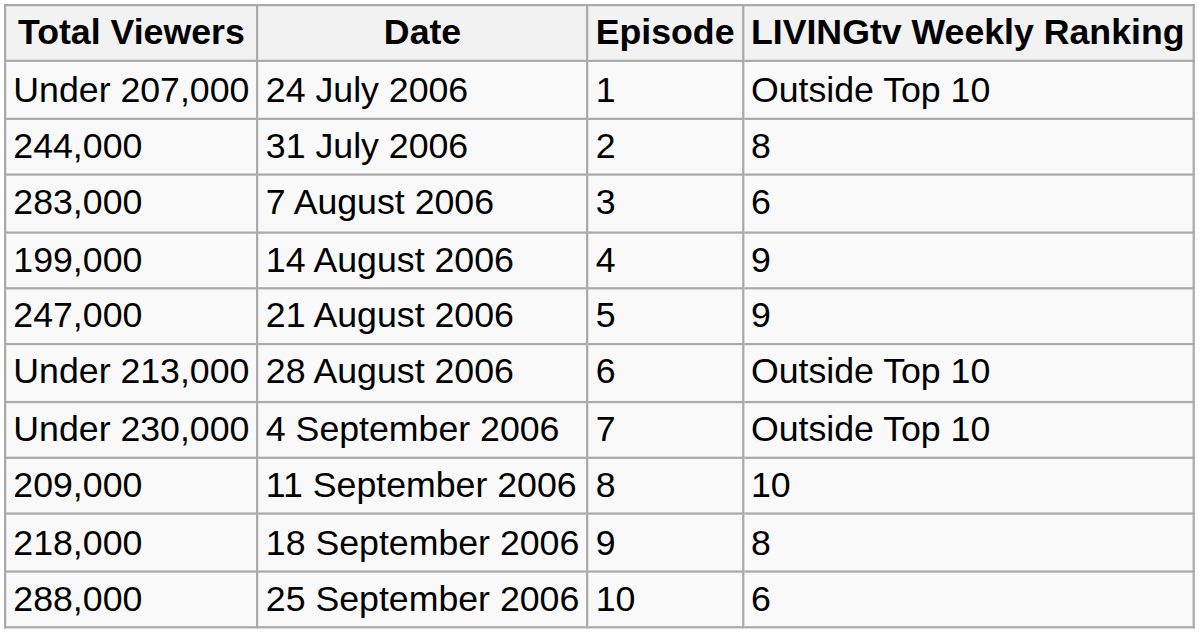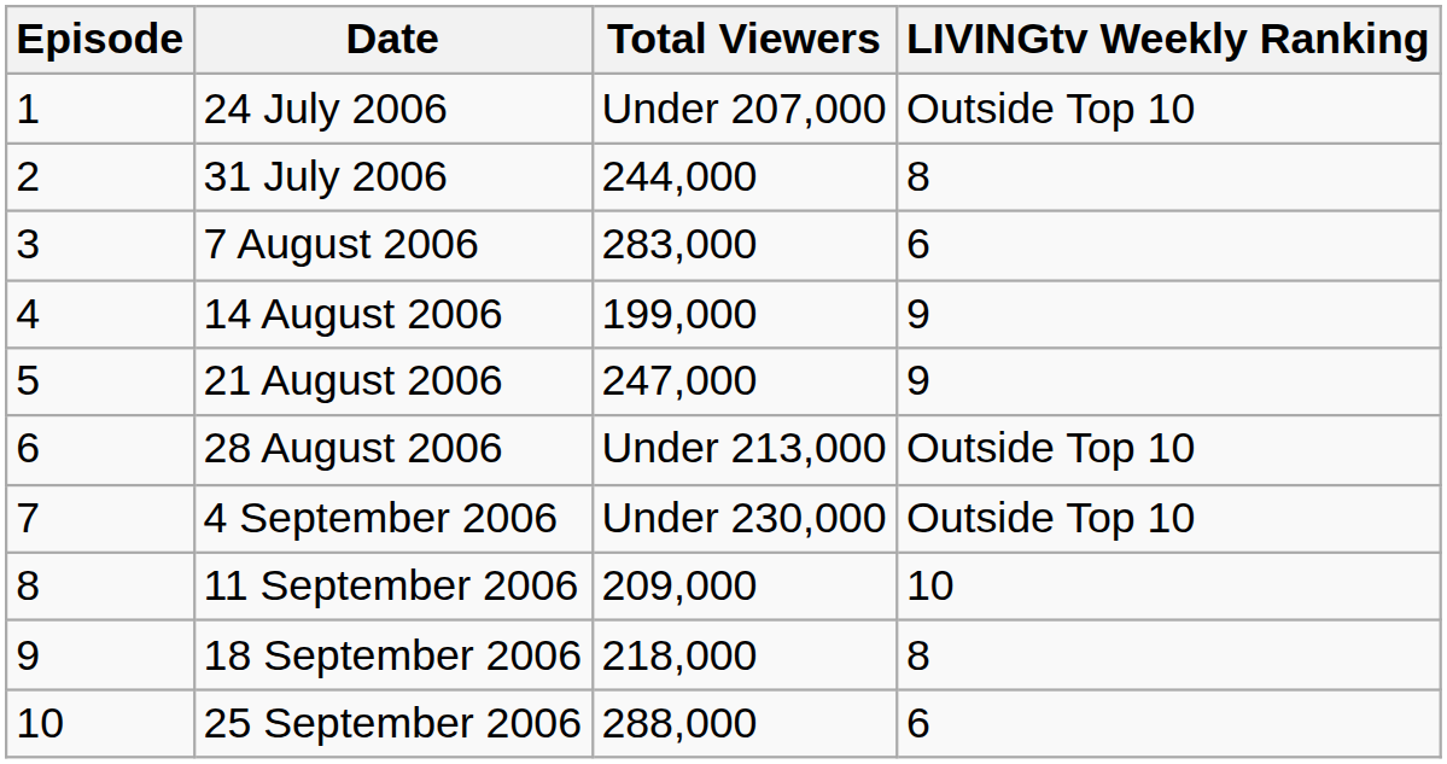columns swapped: Episode <-> Total Viewers
